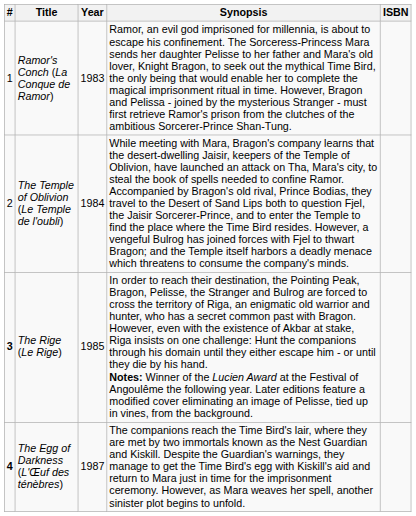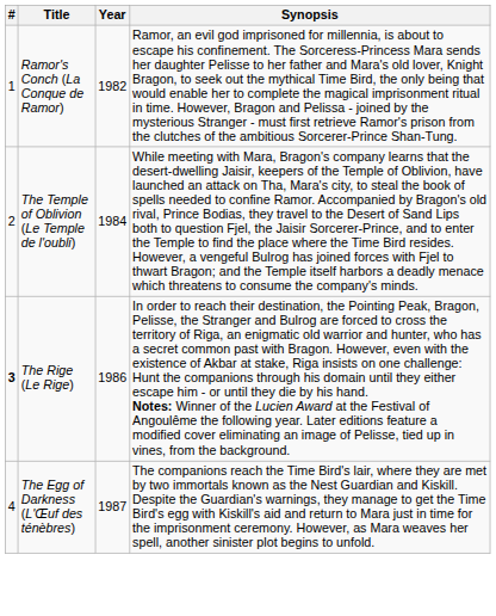- column: ISBN
Ramor's Conch (La Conque de Ramor) | Year: 1983 -> 1982
The Rige (Le Rige) | Year: 1985 -> 1986
The Egg of Darkness (L'Œuf des ténèbres) | #: bold -> normal
